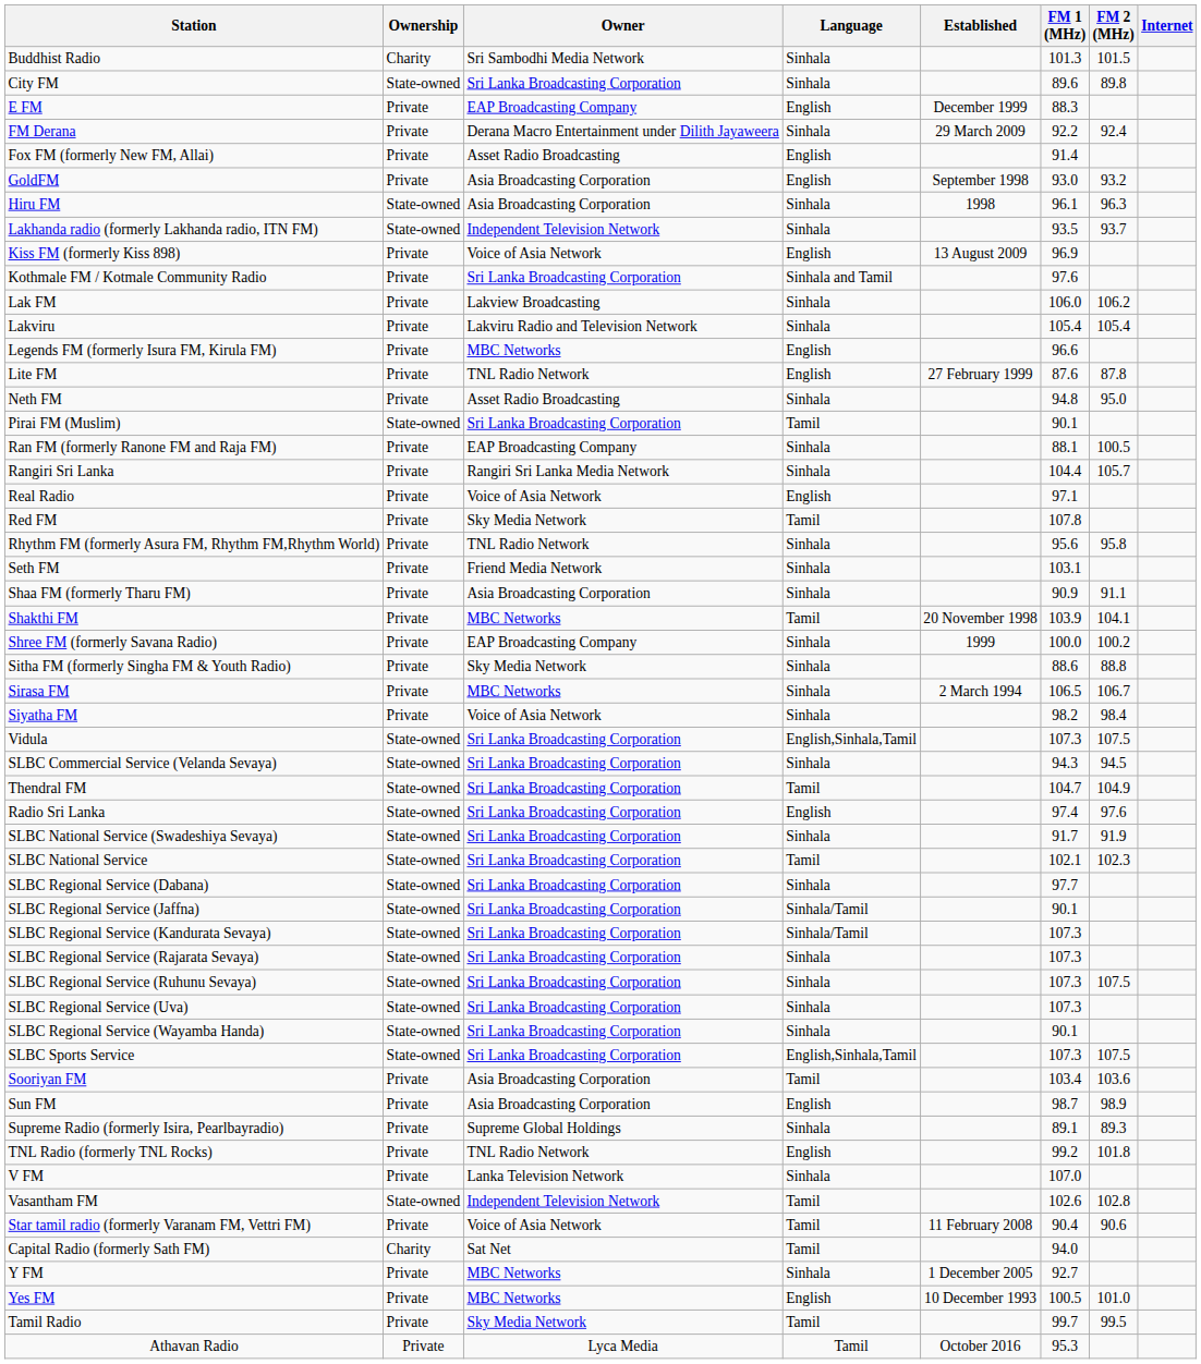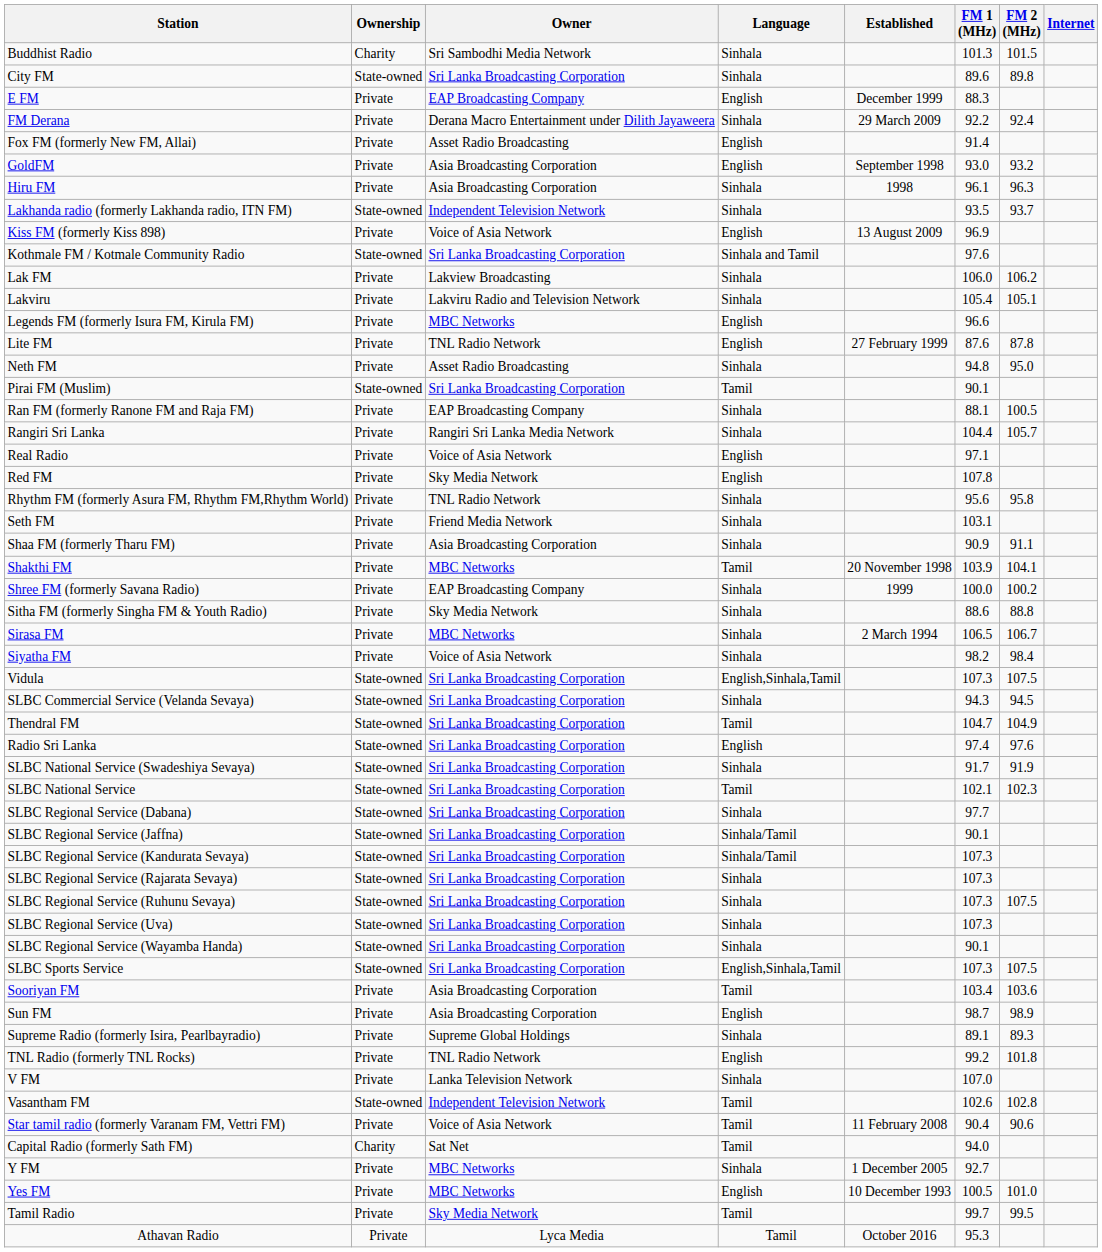Hiru FM | Ownership: State-owned -> Private
Kothmale FM / Kotmale Community Radio | Ownership: Private -> State-owned
Lakviru | FM 2 (MHz): 105.4 -> 105.1
Red FM | Language: Tamil -> English
